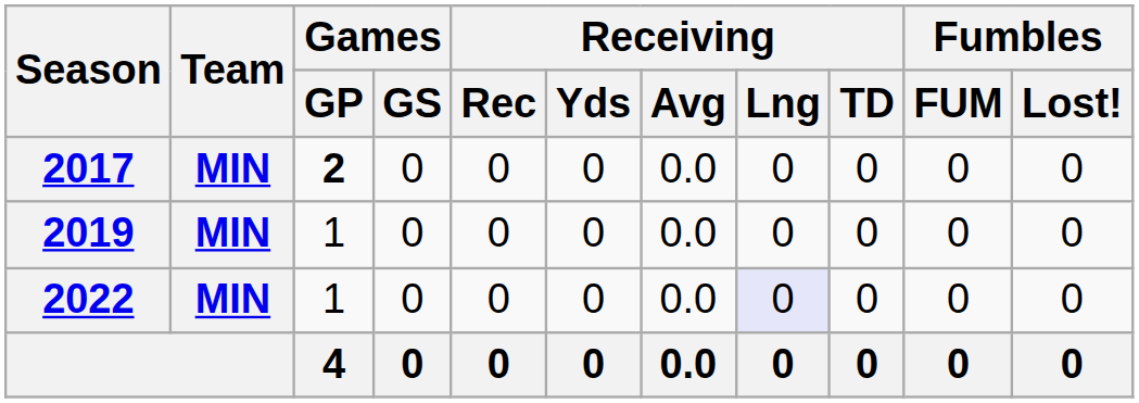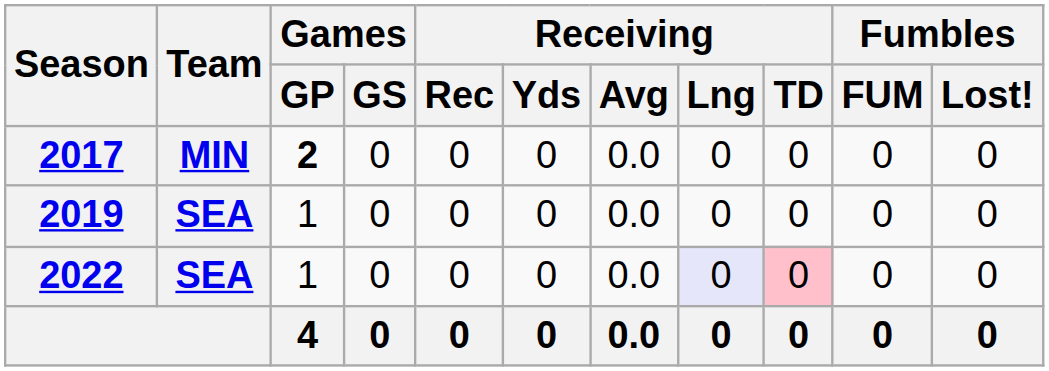2019 | Team: MIN -> SEA
2022 | Team: MIN -> SEA
2022 | Receiving / TD: no background -> pink background
